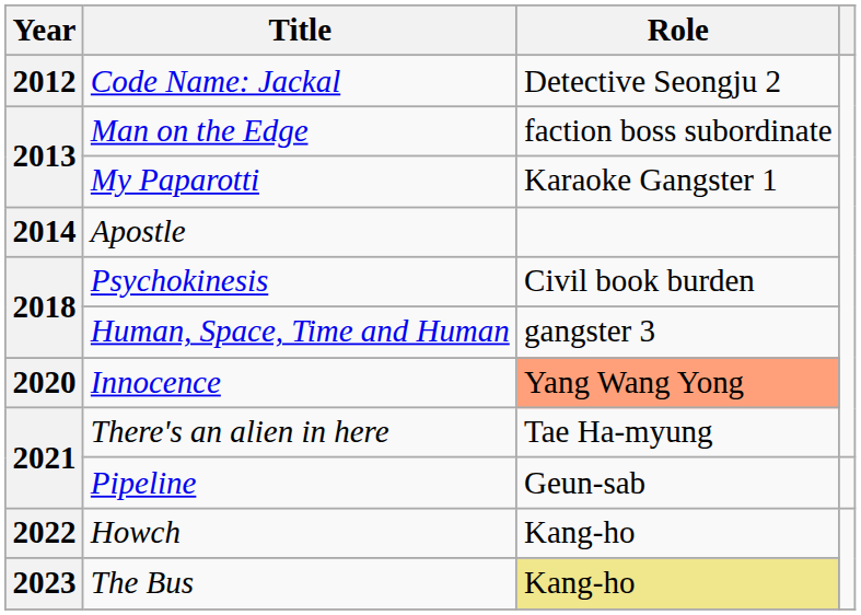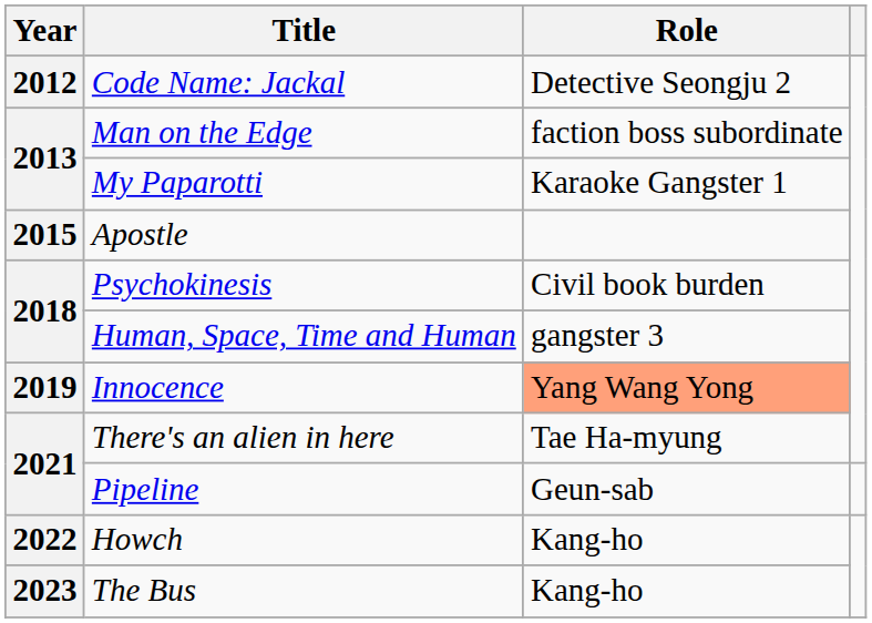Apostle | Year: 2014 -> 2015
Innocence | Year: 2020 -> 2019
The Bus | Role: khaki background -> no background
